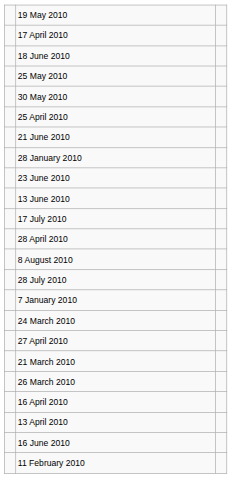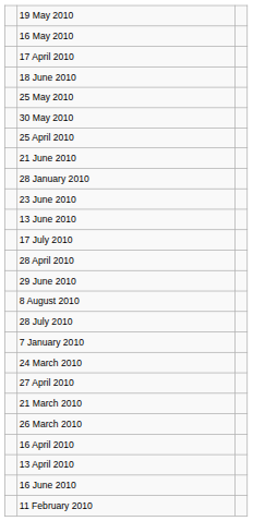+ row: 16 May 2010
+ row: 29 June 2010
